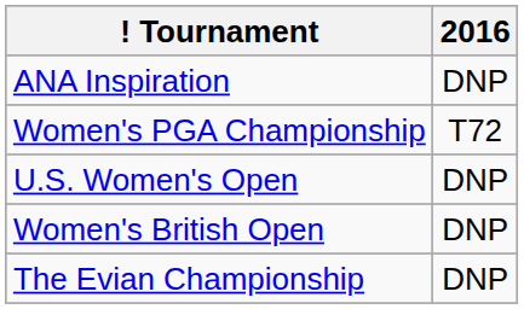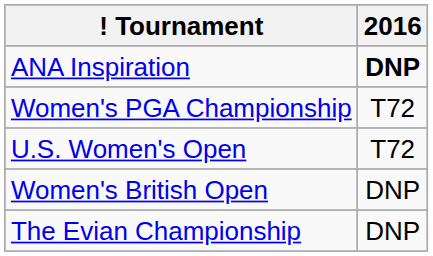ANA Inspiration | 2016: normal -> bold
U.S. Women's Open | 2016: DNP -> T72
